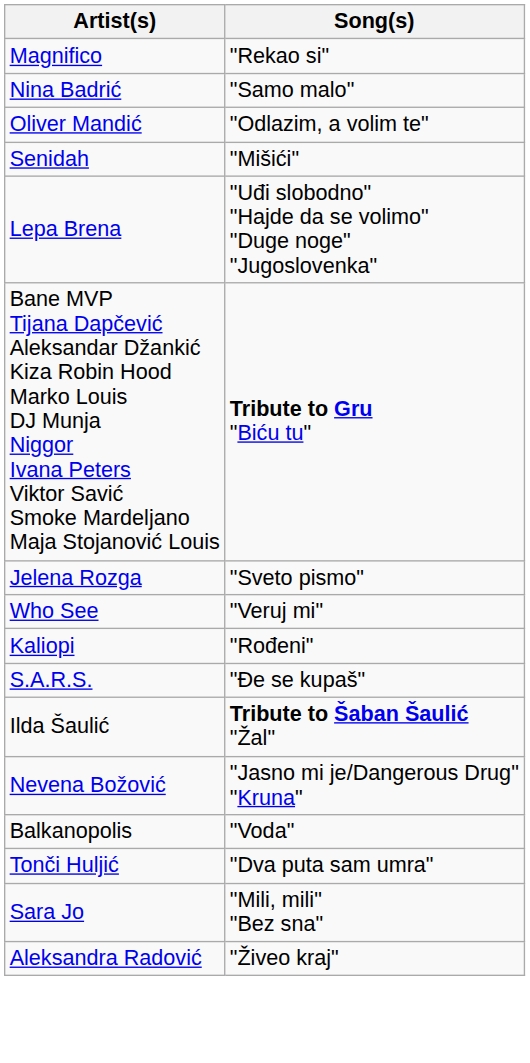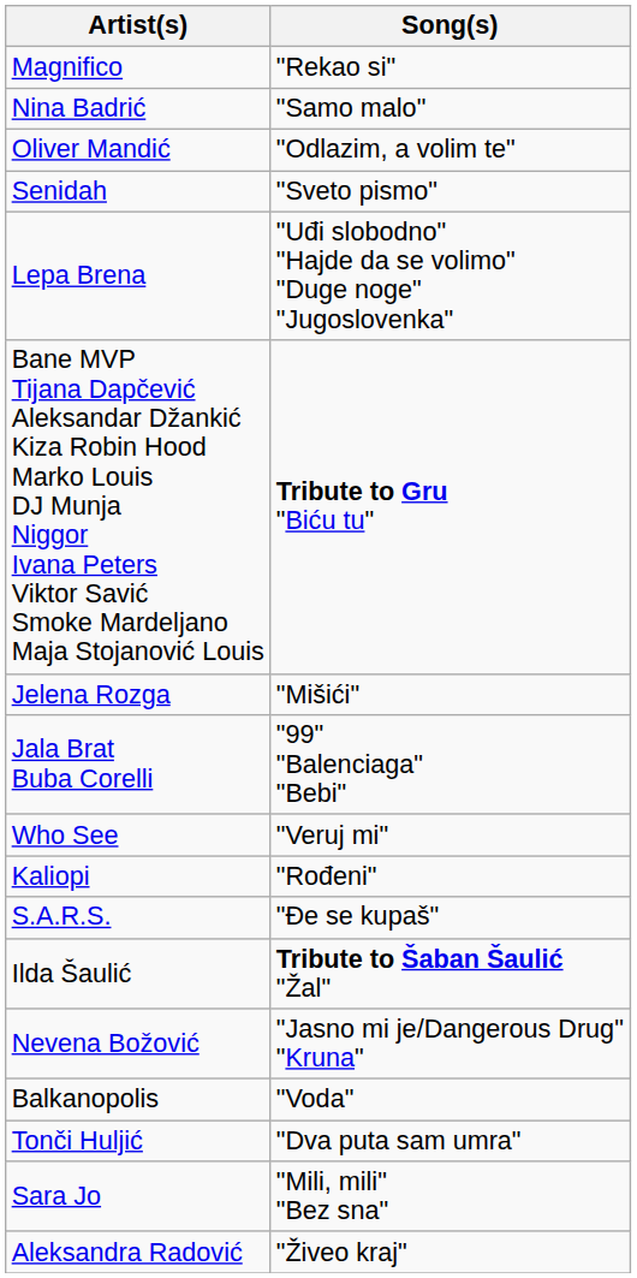Senidah | Song(s): "Mišići" -> "Sveto pismo"
Jelena Rozga | Song(s): "Sveto pismo" -> "Mišići"
+ row: Jala Brat Buba Corelli | "99" "Balenciaga" "Bebi"
